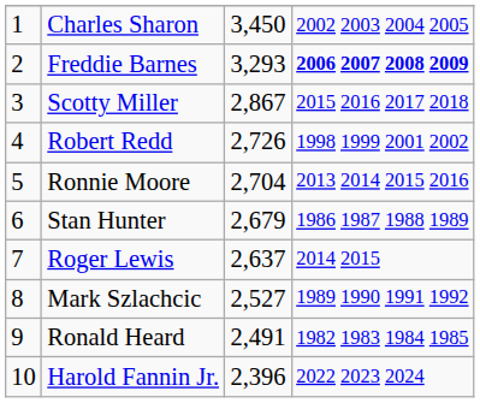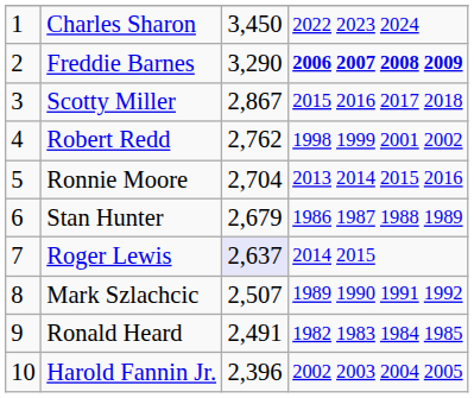Charles Sharon | column 4: 2002 2003 2004 2005 -> 2022 2023 2024
Freddie Barnes | column 3: 3,293 -> 3,290
Robert Redd | column 3: 2,726 -> 2,762
Roger Lewis | column 3: no background -> lavender background
Mark Szlachcic | column 3: 2,527 -> 2,507
Harold Fannin Jr. | column 4: 2022 2023 2024 -> 2002 2003 2004 2005
